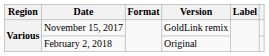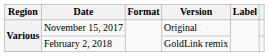November 15, 2017 | Version: GoldLink remix -> Original
February 2, 2018 | Version: Original -> GoldLink remix
